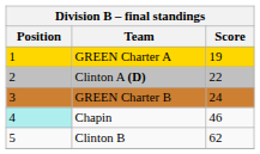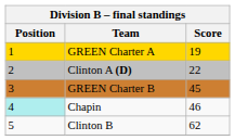GREEN Charter B | Score: 24 -> 45
